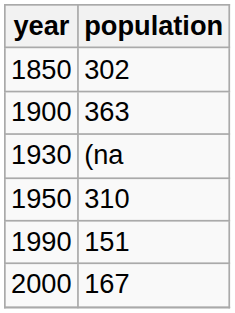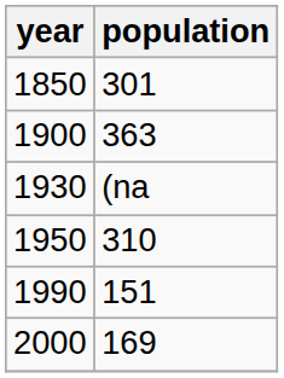1850 | population: 302 -> 301
2000 | population: 167 -> 169
